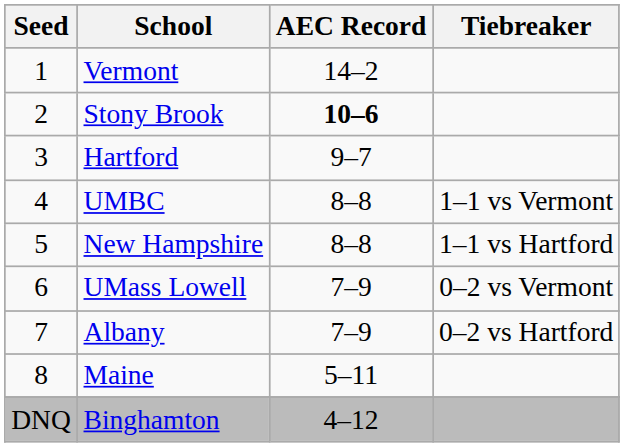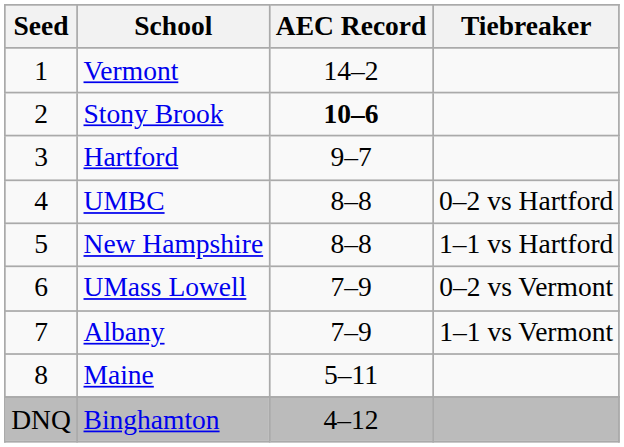UMBC | Tiebreaker: 1–1 vs Vermont -> 0–2 vs Hartford
Albany | Tiebreaker: 0–2 vs Hartford -> 1–1 vs Vermont
